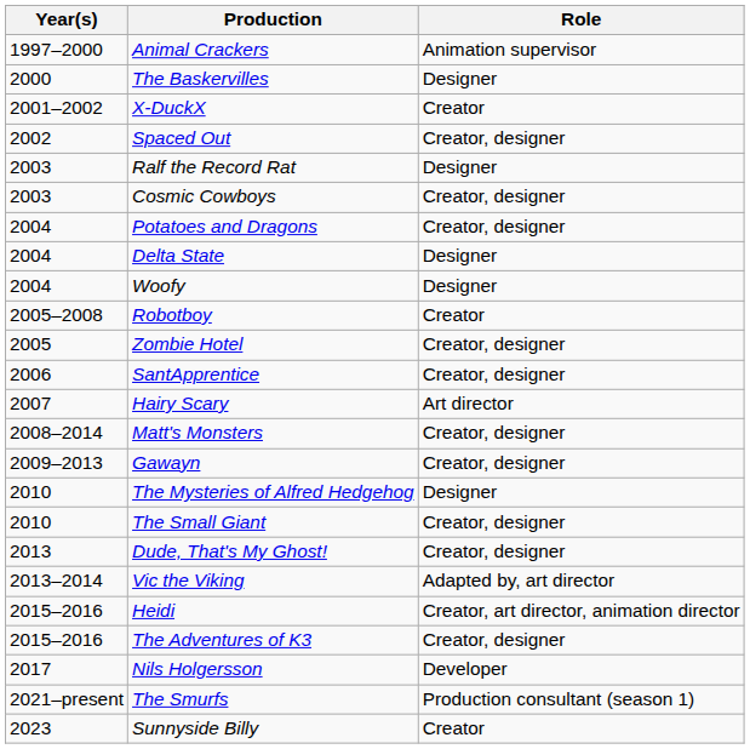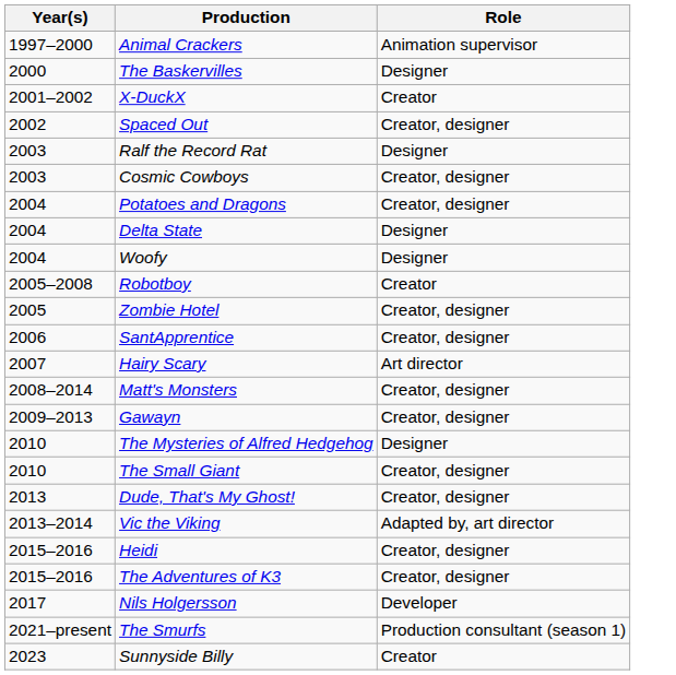Heidi | Role: Creator, art director, animation director -> Creator, designer
